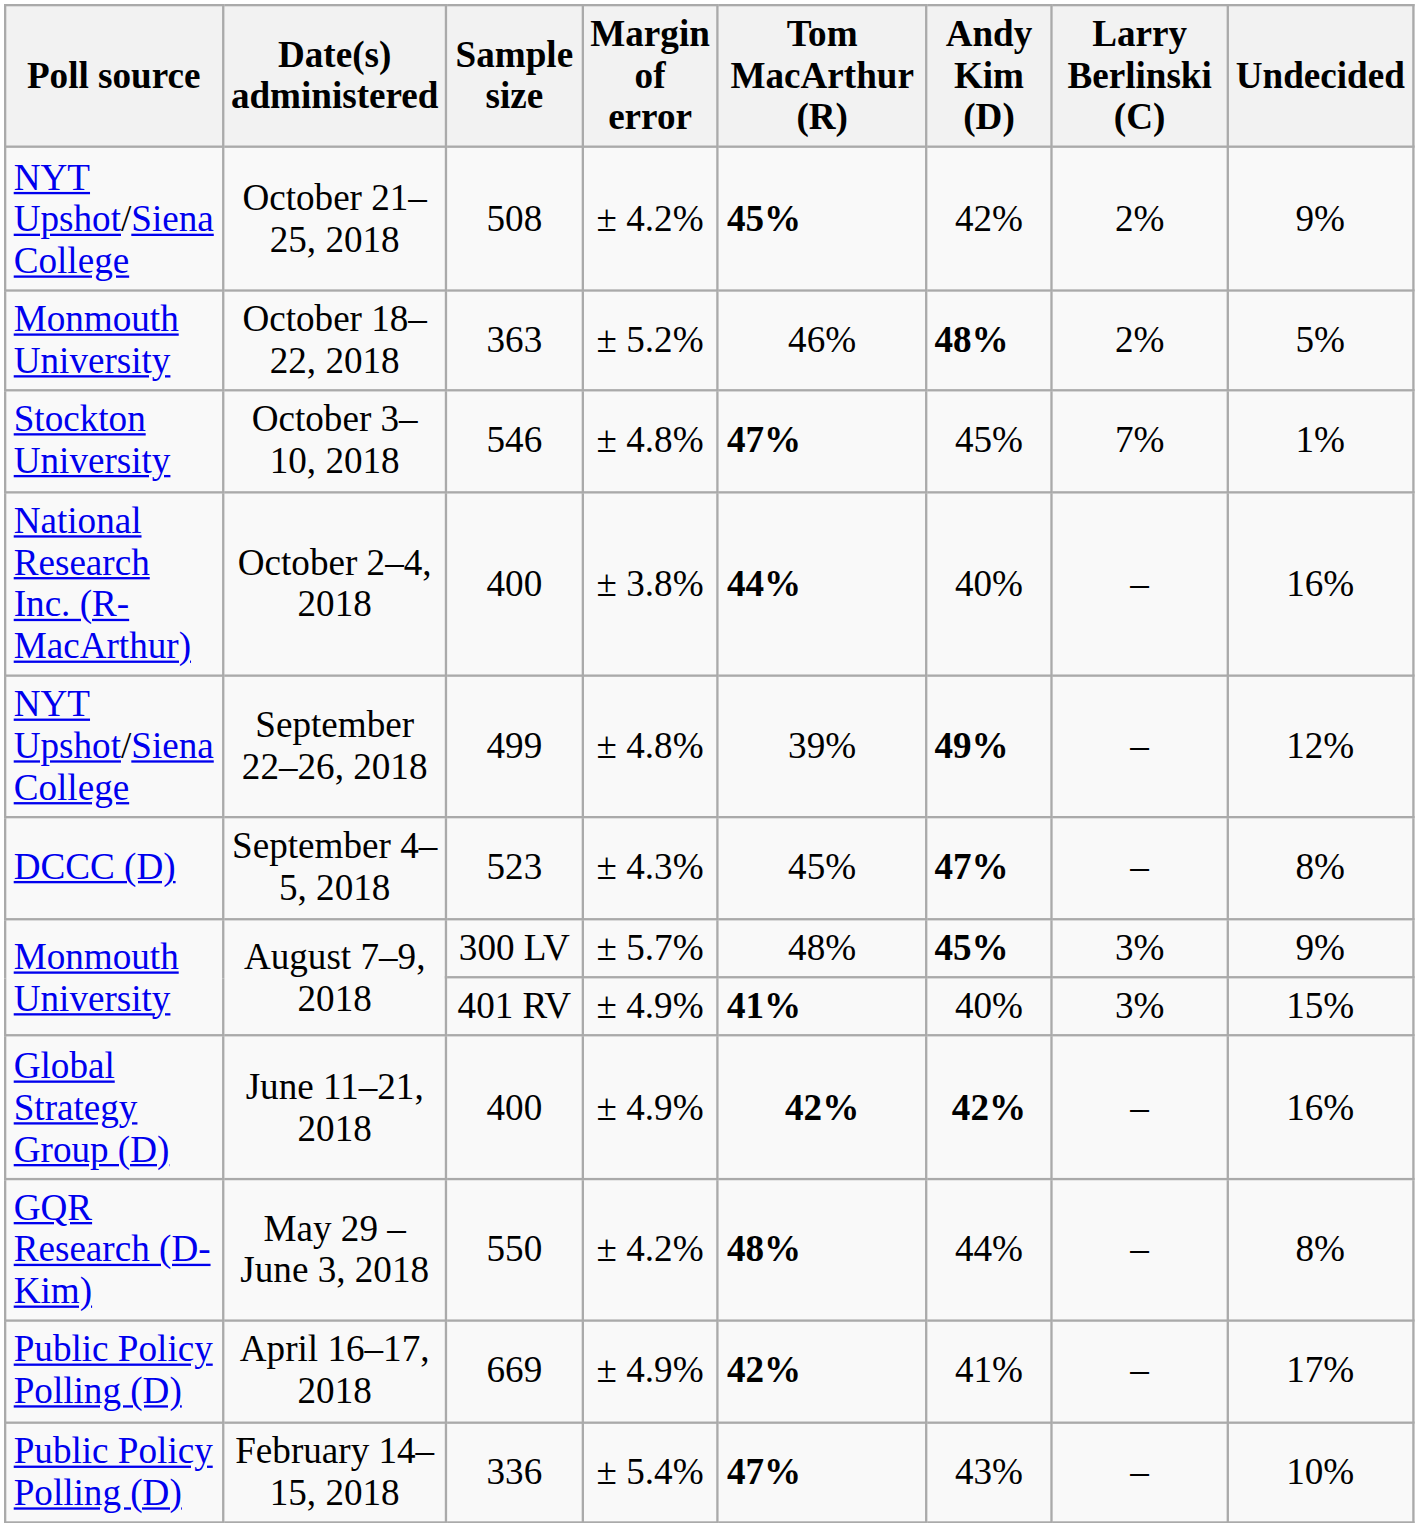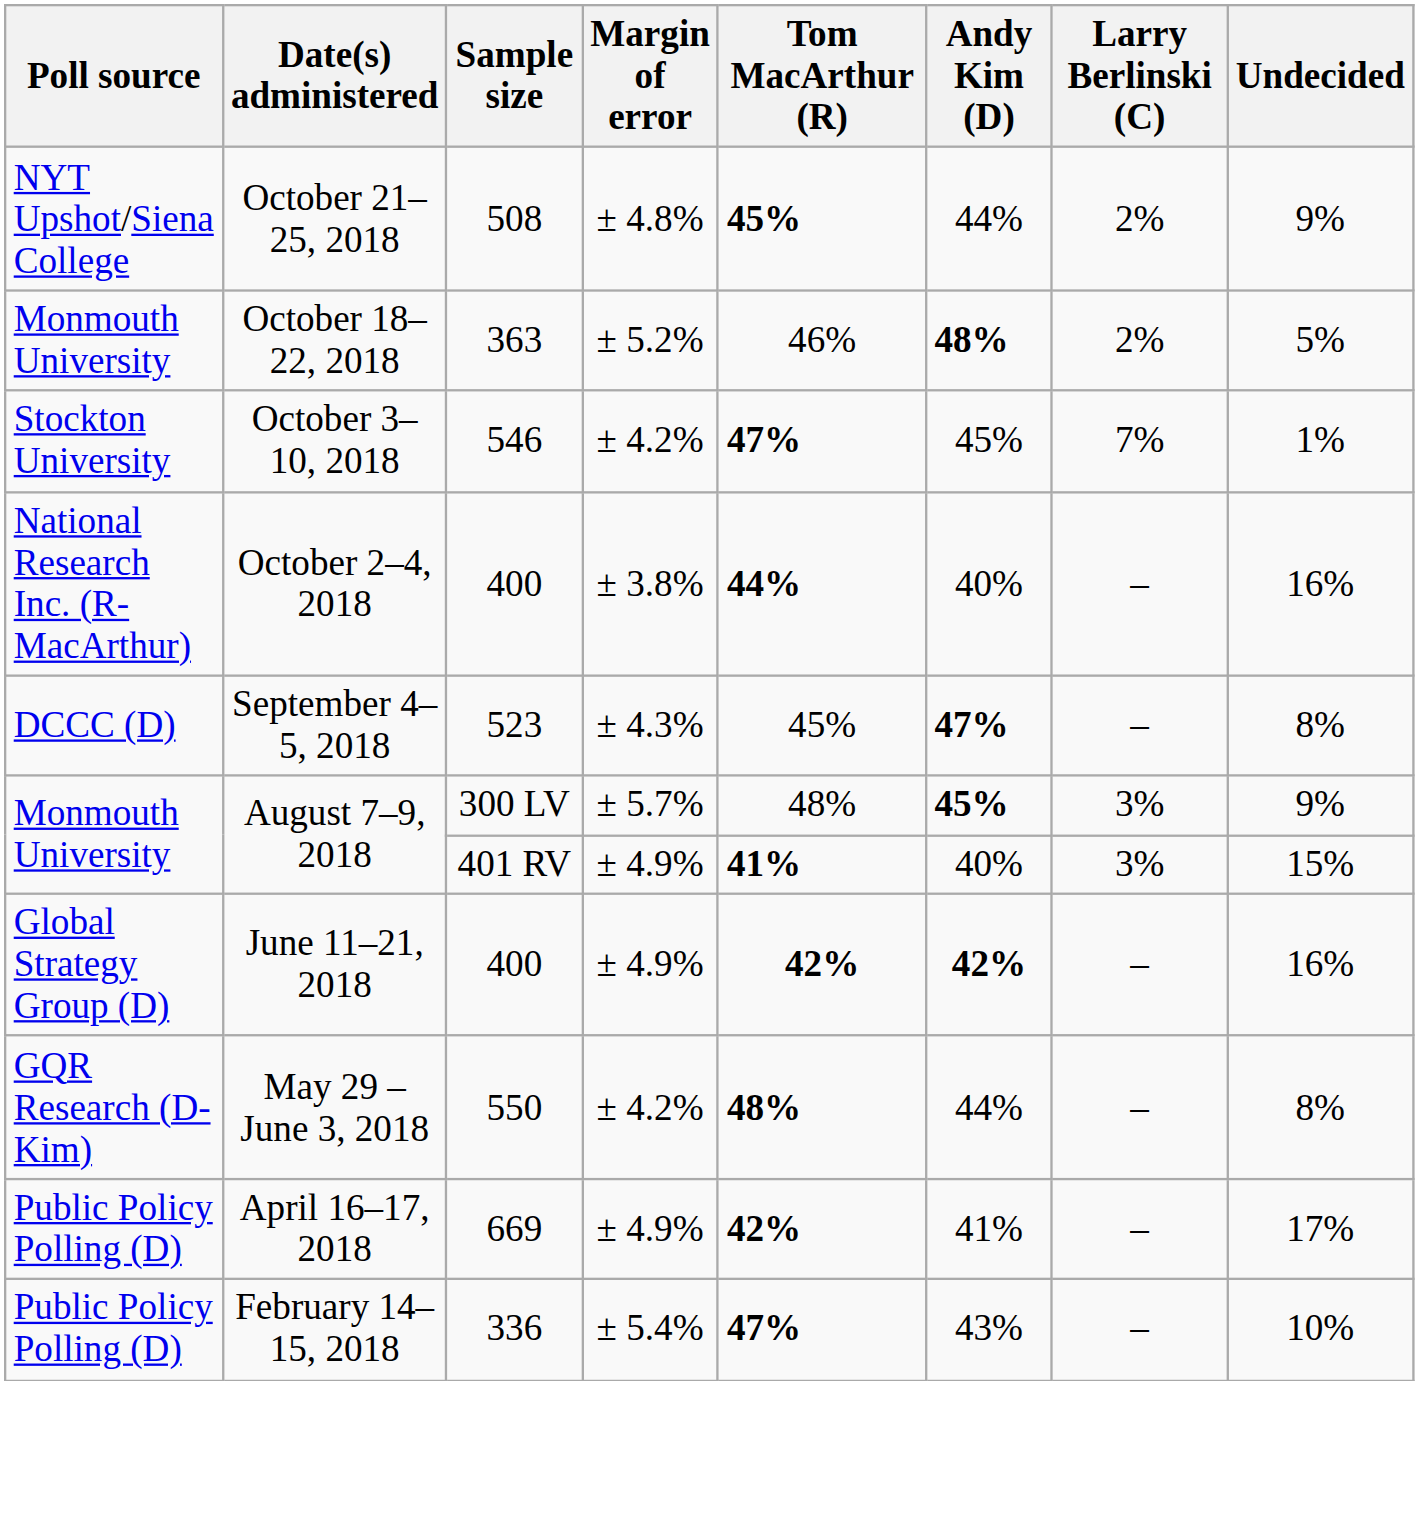October 21–25, 2018 | Margin of error: ± 4.2% -> ± 4.8%
October 21–25, 2018 | Andy Kim (D): 42% -> 44%
October 3–10, 2018 | Margin of error: ± 4.8% -> ± 4.2%
- row: NYT Upshot/Siena College | September 22–26, 2018 | 499 | ± 4.8% | 39% | 49% | – | 12%
